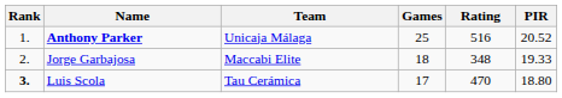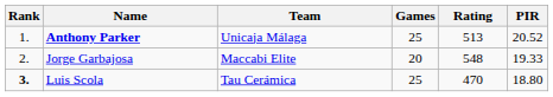Anthony Parker | Rating: 516 -> 513
Jorge Garbajosa | Games: 18 -> 20
Jorge Garbajosa | Rating: 348 -> 548
Luis Scola | Games: 17 -> 25
